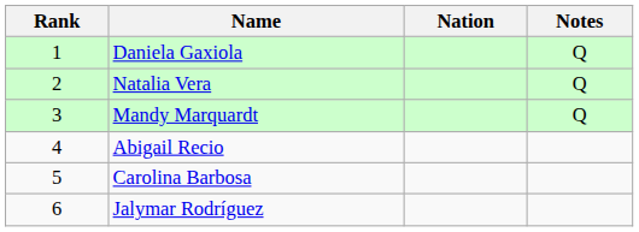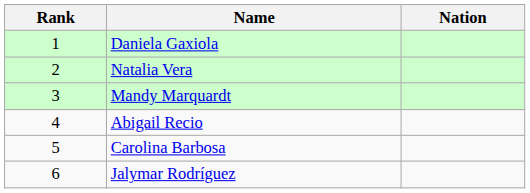- column: Notes | Q | Q | Q
